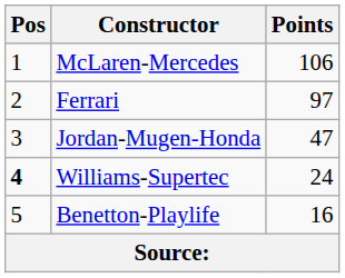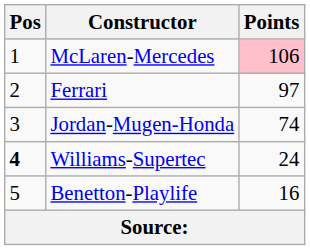McLaren-Mercedes | Points: no background -> pink background
Jordan-Mugen-Honda | Points: 47 -> 74
